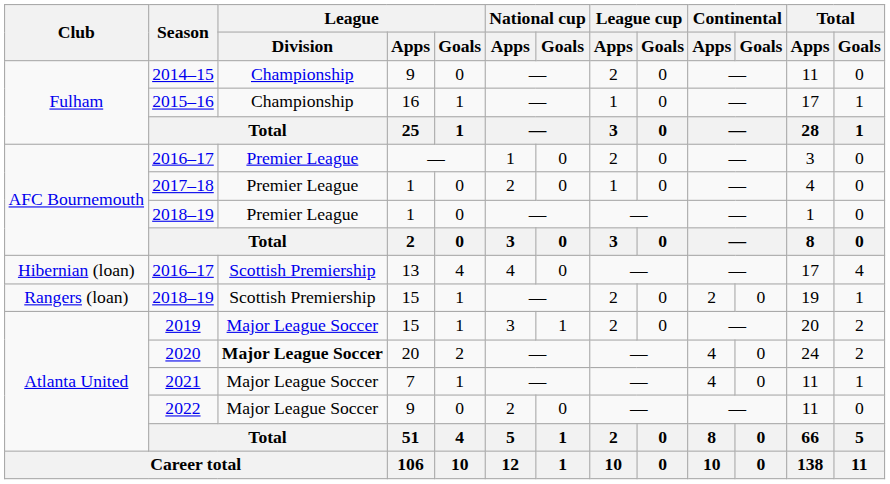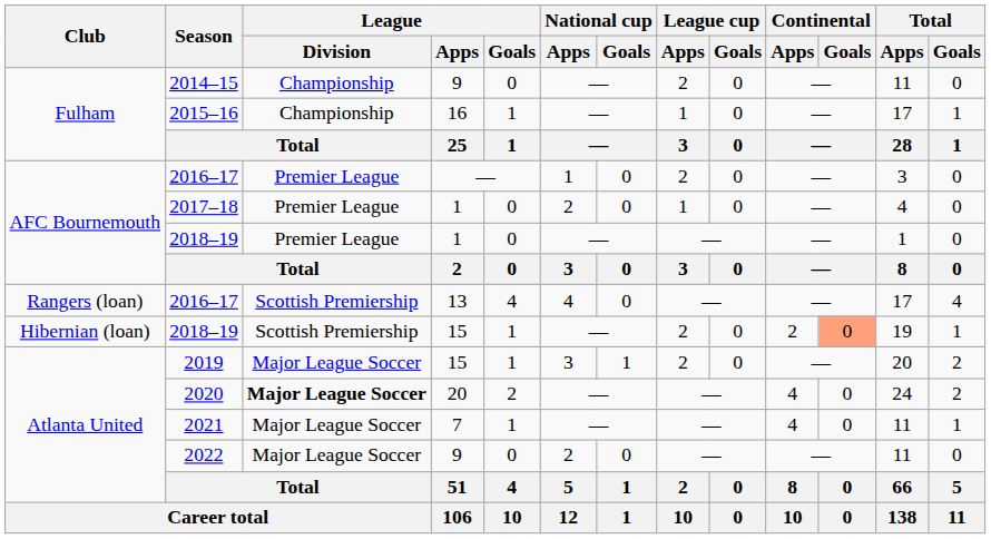2016–17 / 13 | Club: Hibernian (loan) -> Rangers (loan)
2018–19 / 15 | Club: Rangers (loan) -> Hibernian (loan)
2018–19 / 15 | Continental / Goals: no background -> lightsalmon background
